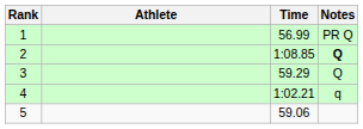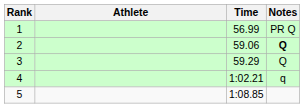2 | Time: 1:08.85 -> 59.06
5 | Time: 59.06 -> 1:08.85
